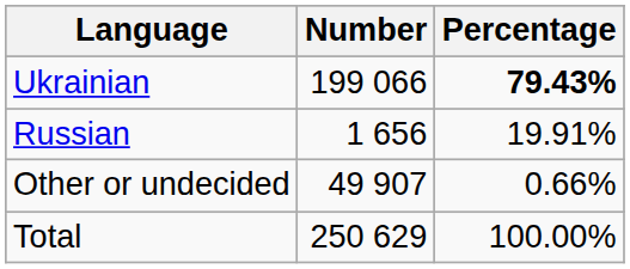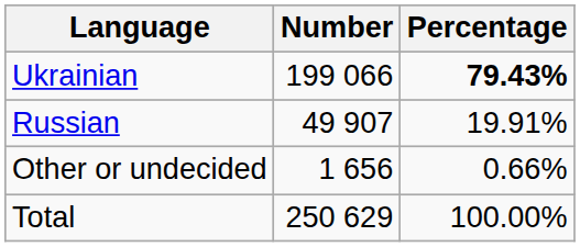Russian | Number: 1 656 -> 49 907
Other or undecided | Number: 49 907 -> 1 656
